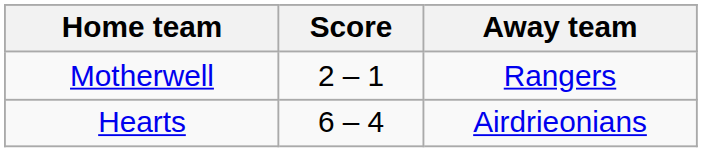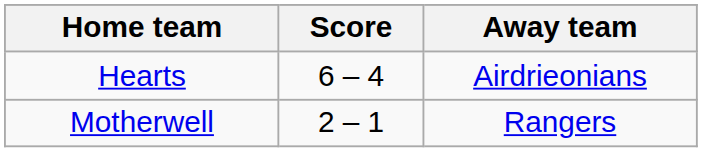rows swapped: Hearts <-> Motherwell
